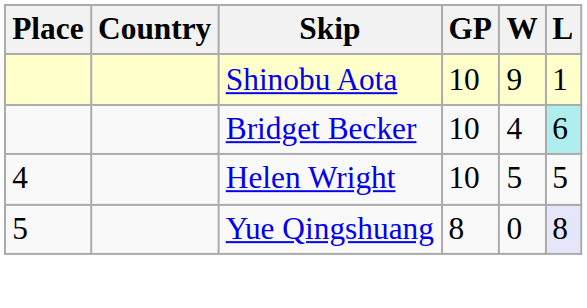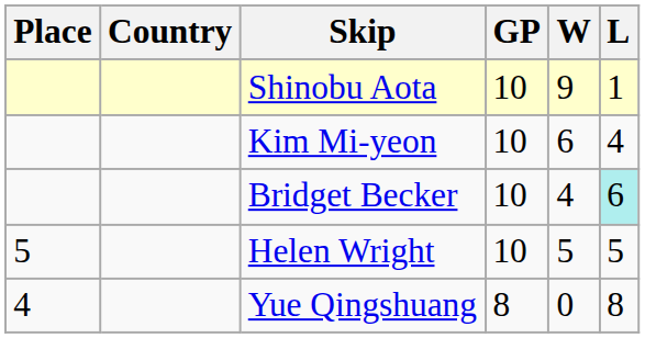+ row: Kim Mi-yeon | 10 | 6 | 4
Helen Wright | Place: 4 -> 5
Yue Qingshuang | Place: 5 -> 4
Yue Qingshuang | L: lavender background -> no background
